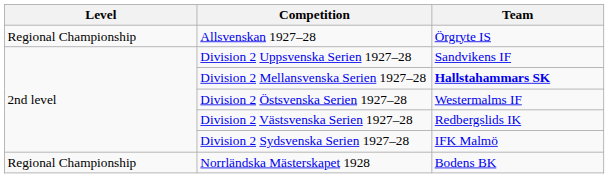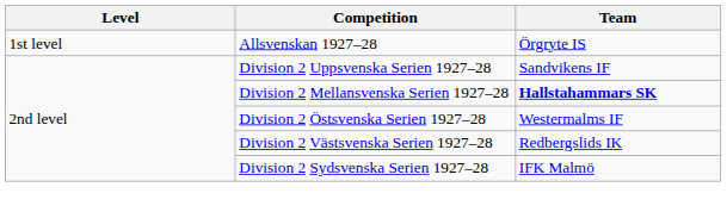Allsvenskan 1927–28 | Level: Regional Championship -> 1st level
- row: Regional Championship | Norrländska Mästerskapet 1928 | Bodens BK
